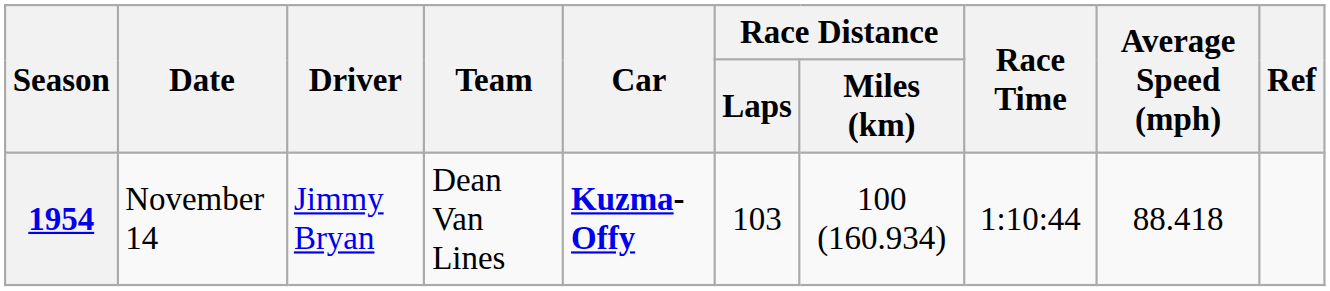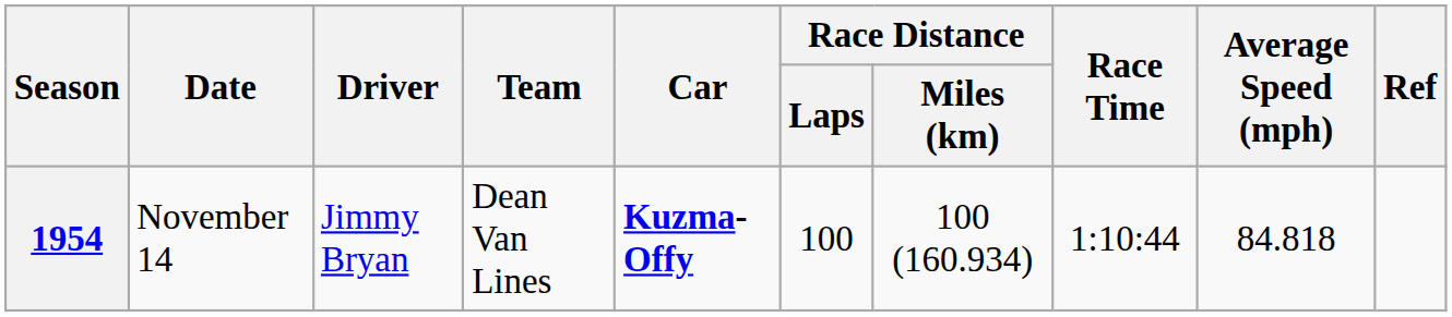1954 | Race Distance / Laps: 103 -> 100
1954 | Average Speed (mph): 88.418 -> 84.818
